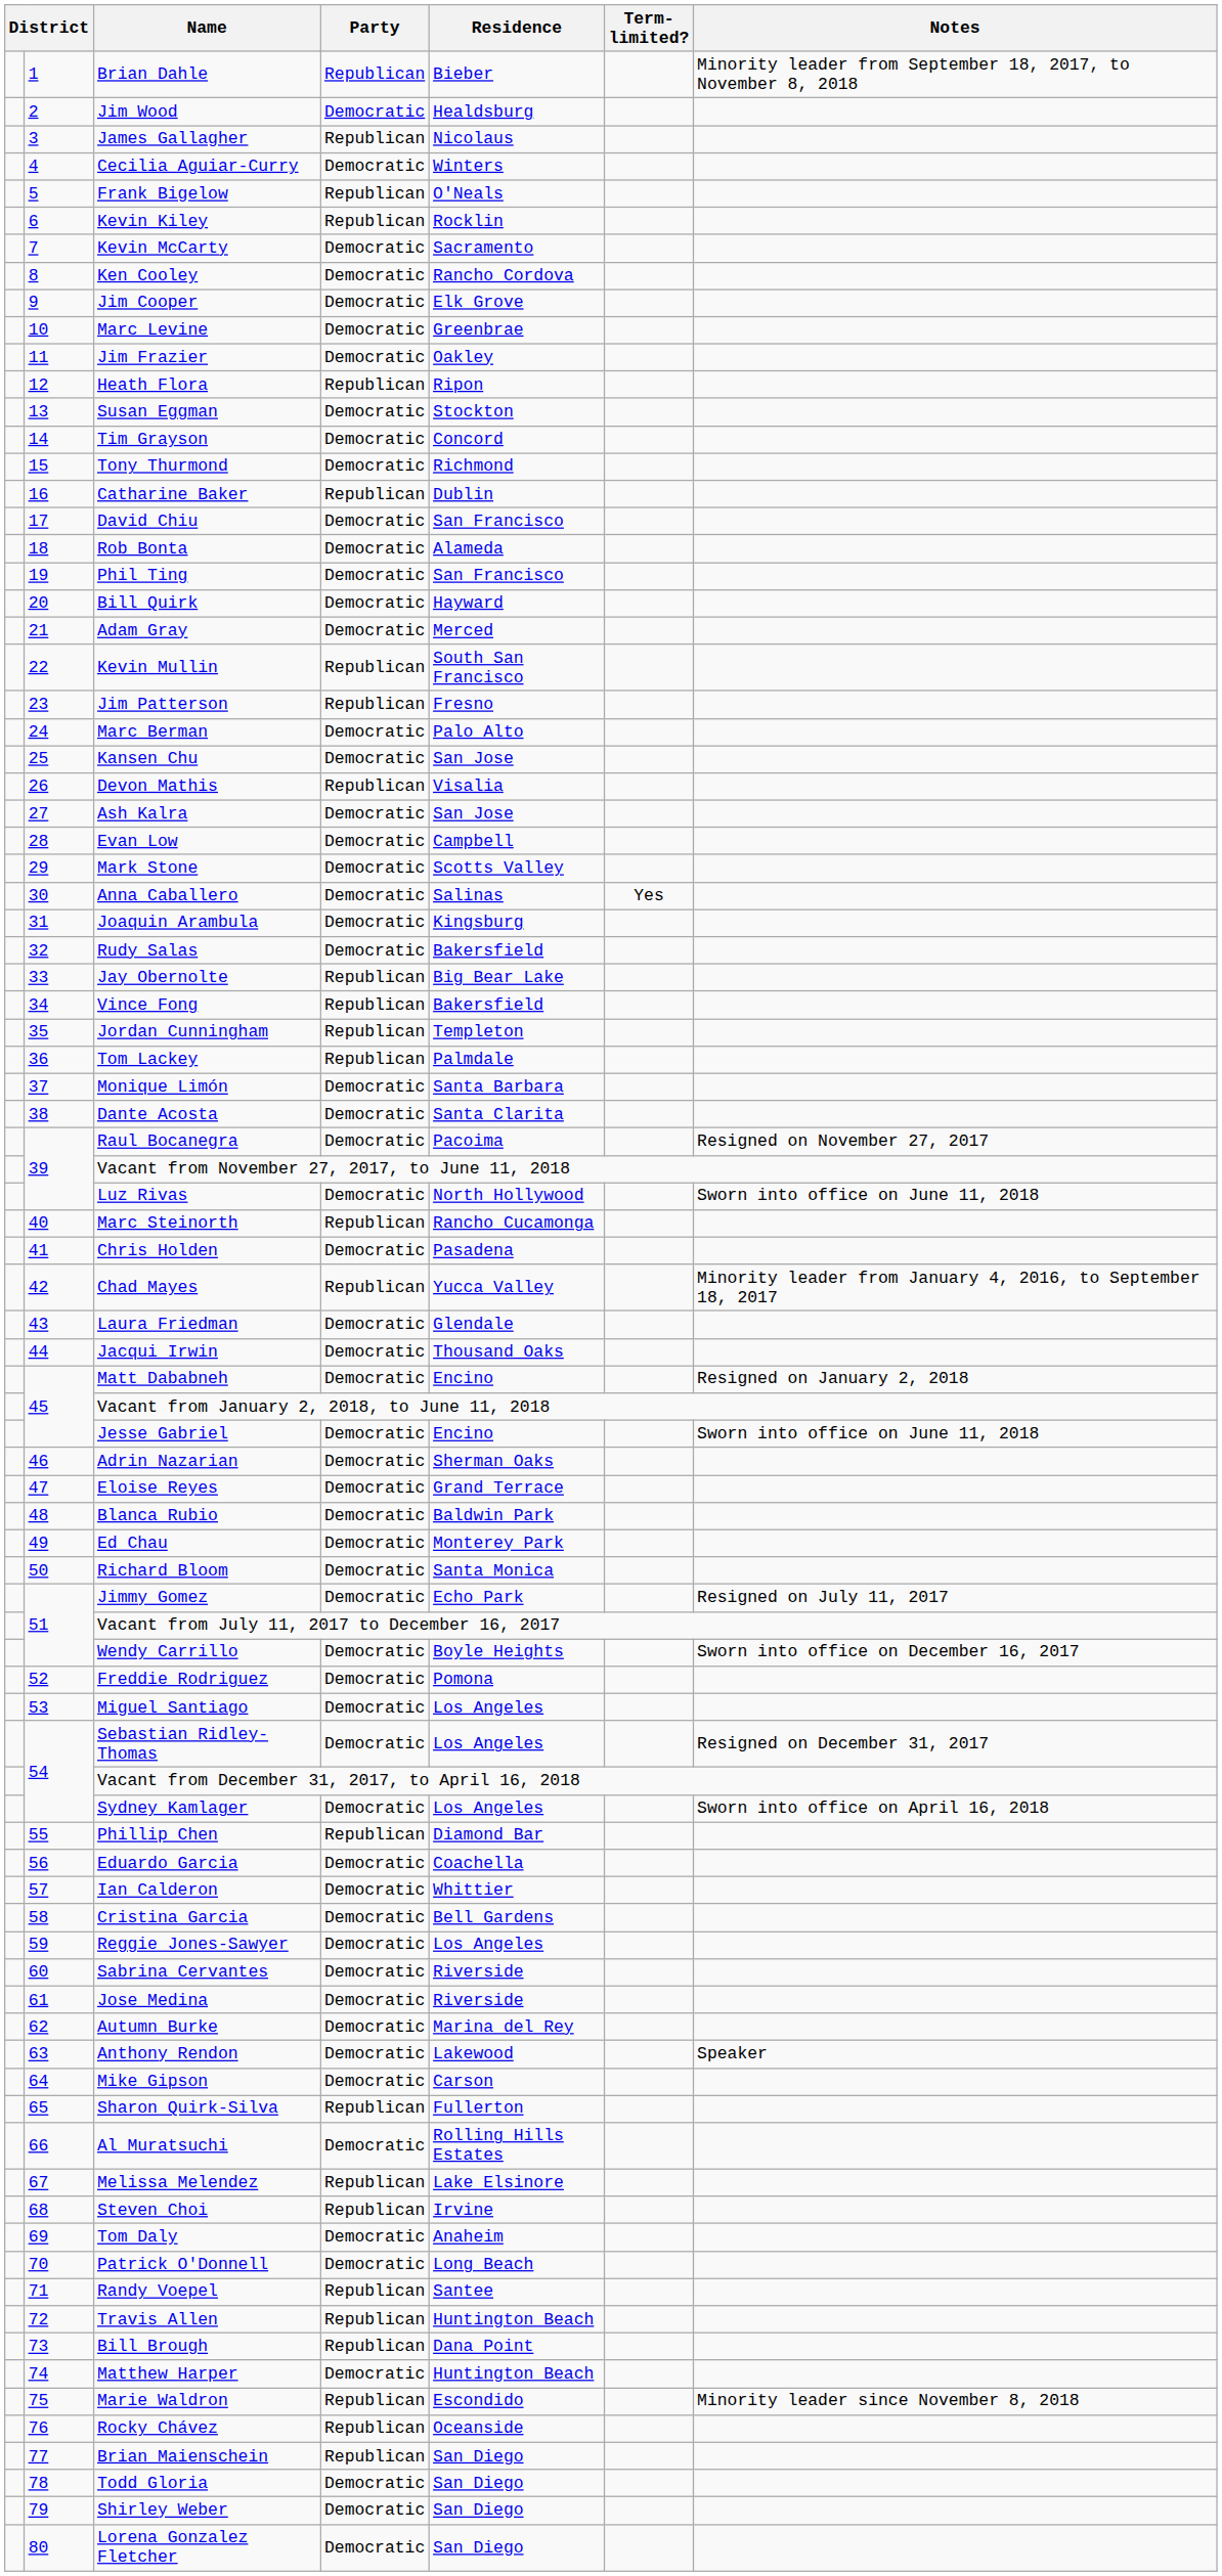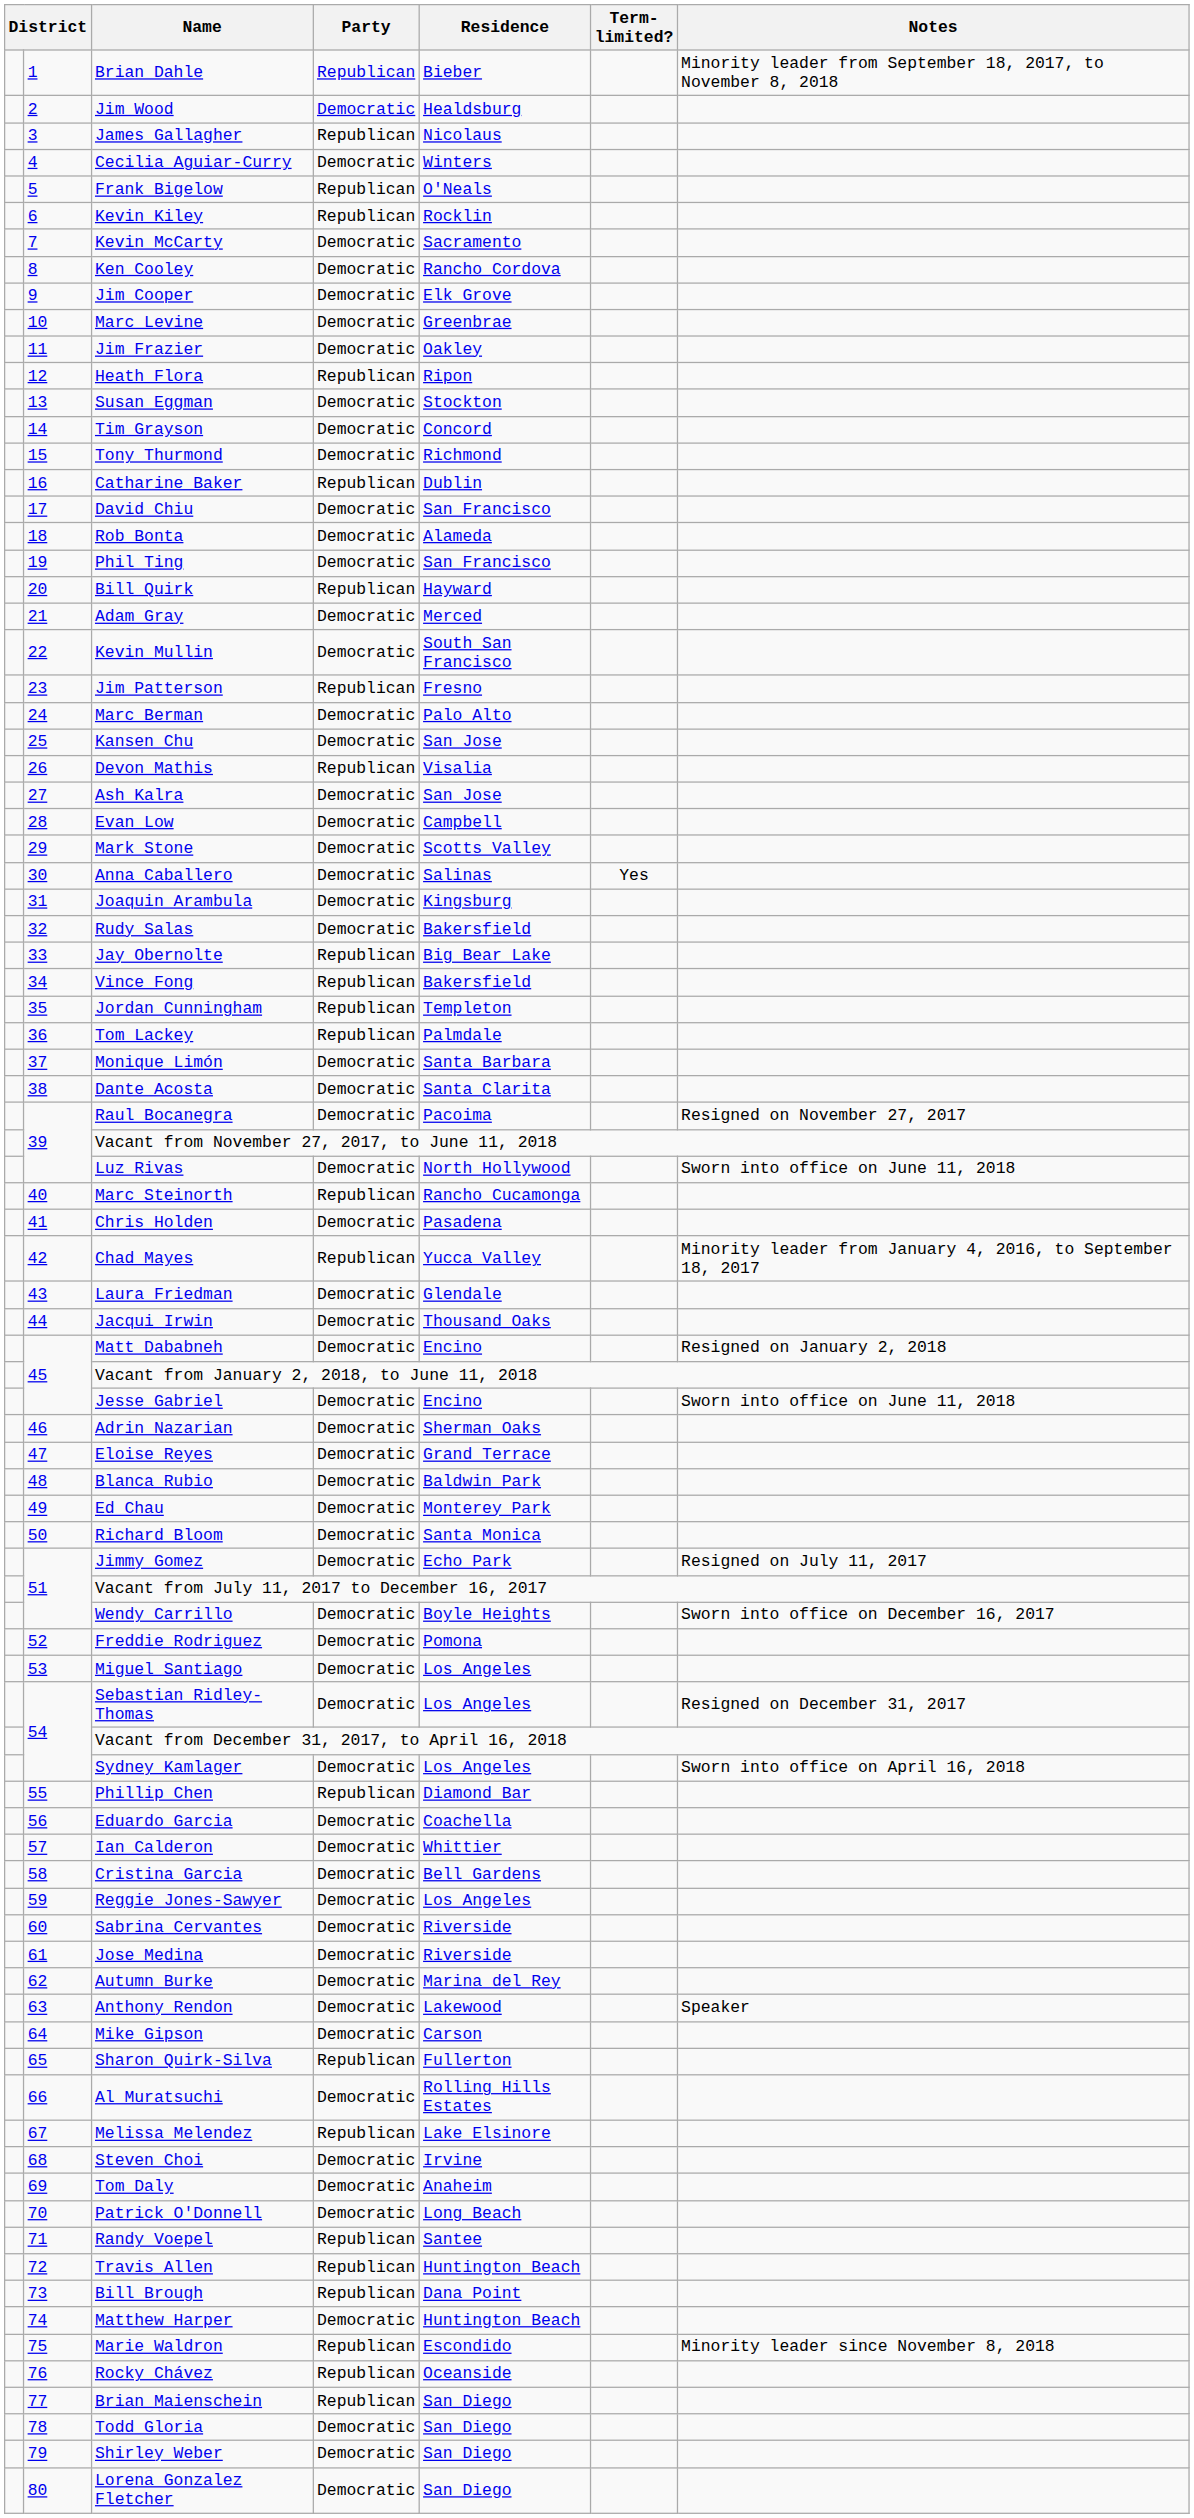Bill Quirk | Party: Democratic -> Republican
Kevin Mullin | Party: Republican -> Democratic
Steven Choi | Party: Republican -> Democratic
